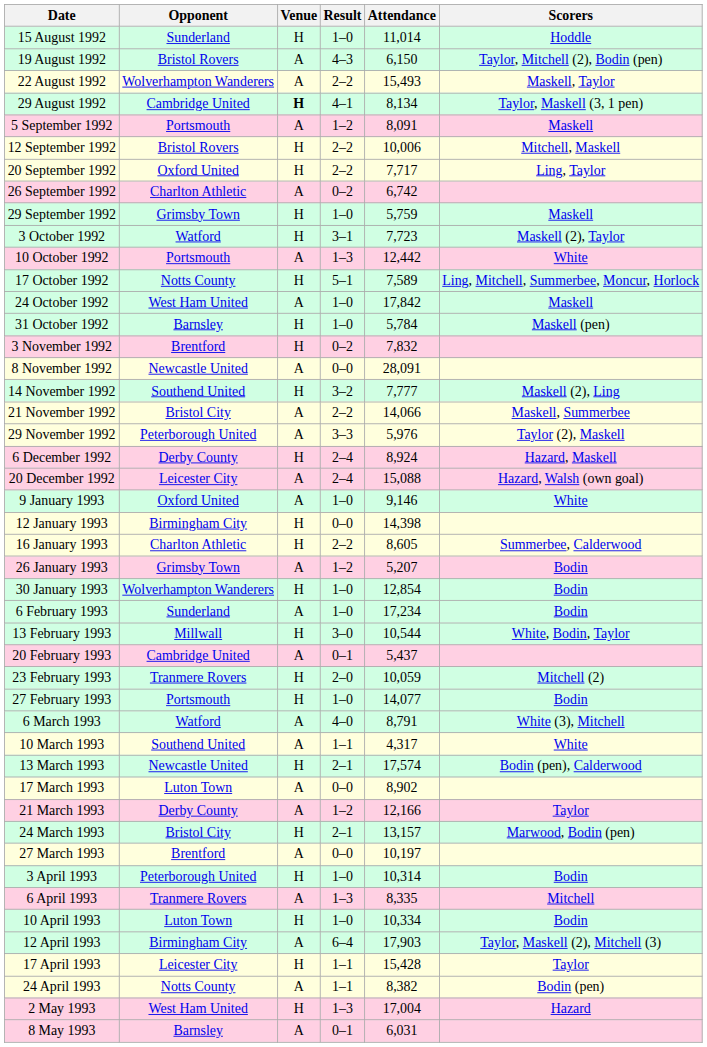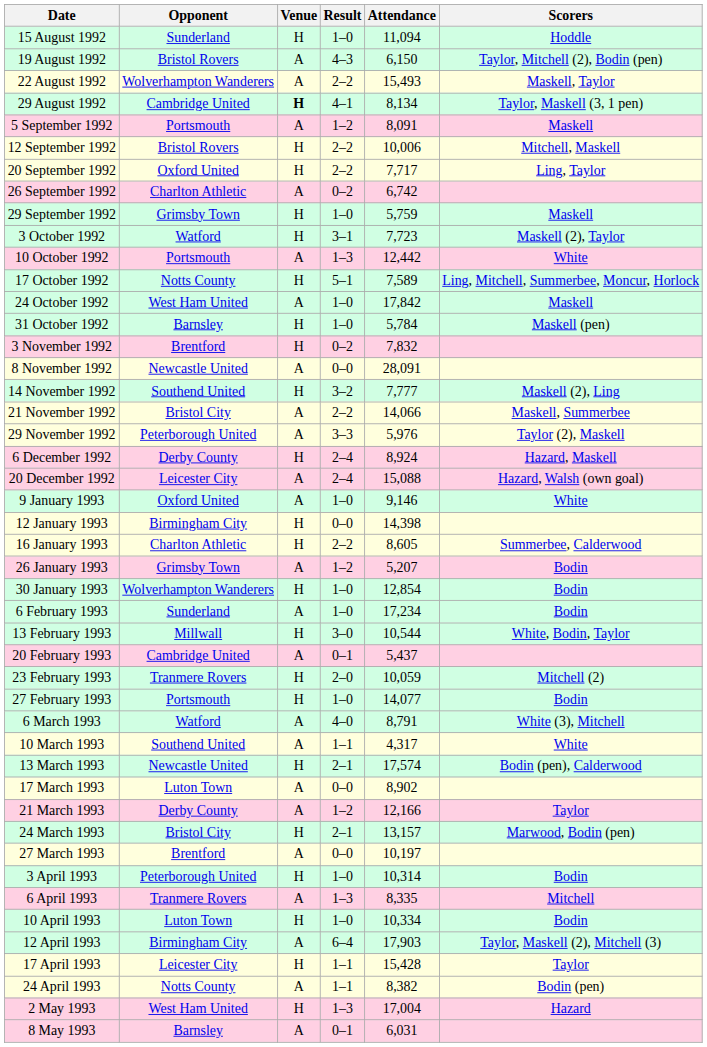15 August 1992 | Attendance: 11,014 -> 11,094
